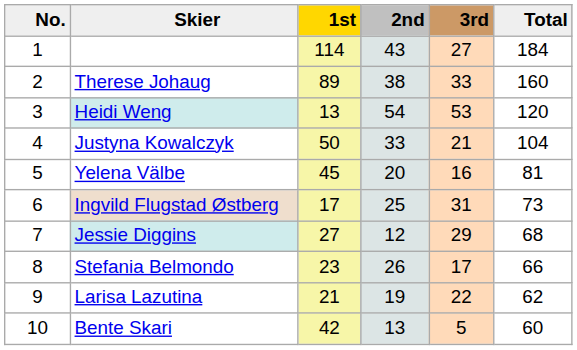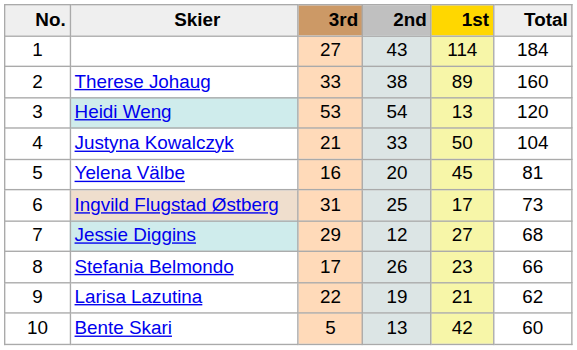columns swapped: 1st <-> 3rd
